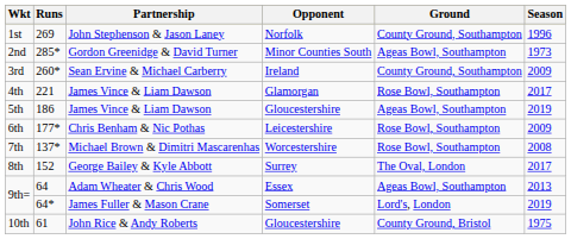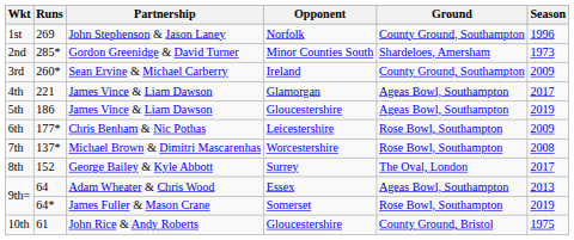2nd | Ground: Ageas Bowl, Southampton -> Shardeloes, Amersham
4th | Ground: Rose Bowl, Southampton -> Ageas Bowl, Southampton
9th= / James Fuller & Mason Crane | Ground: Lord's, London -> Rose Bowl, Southampton
